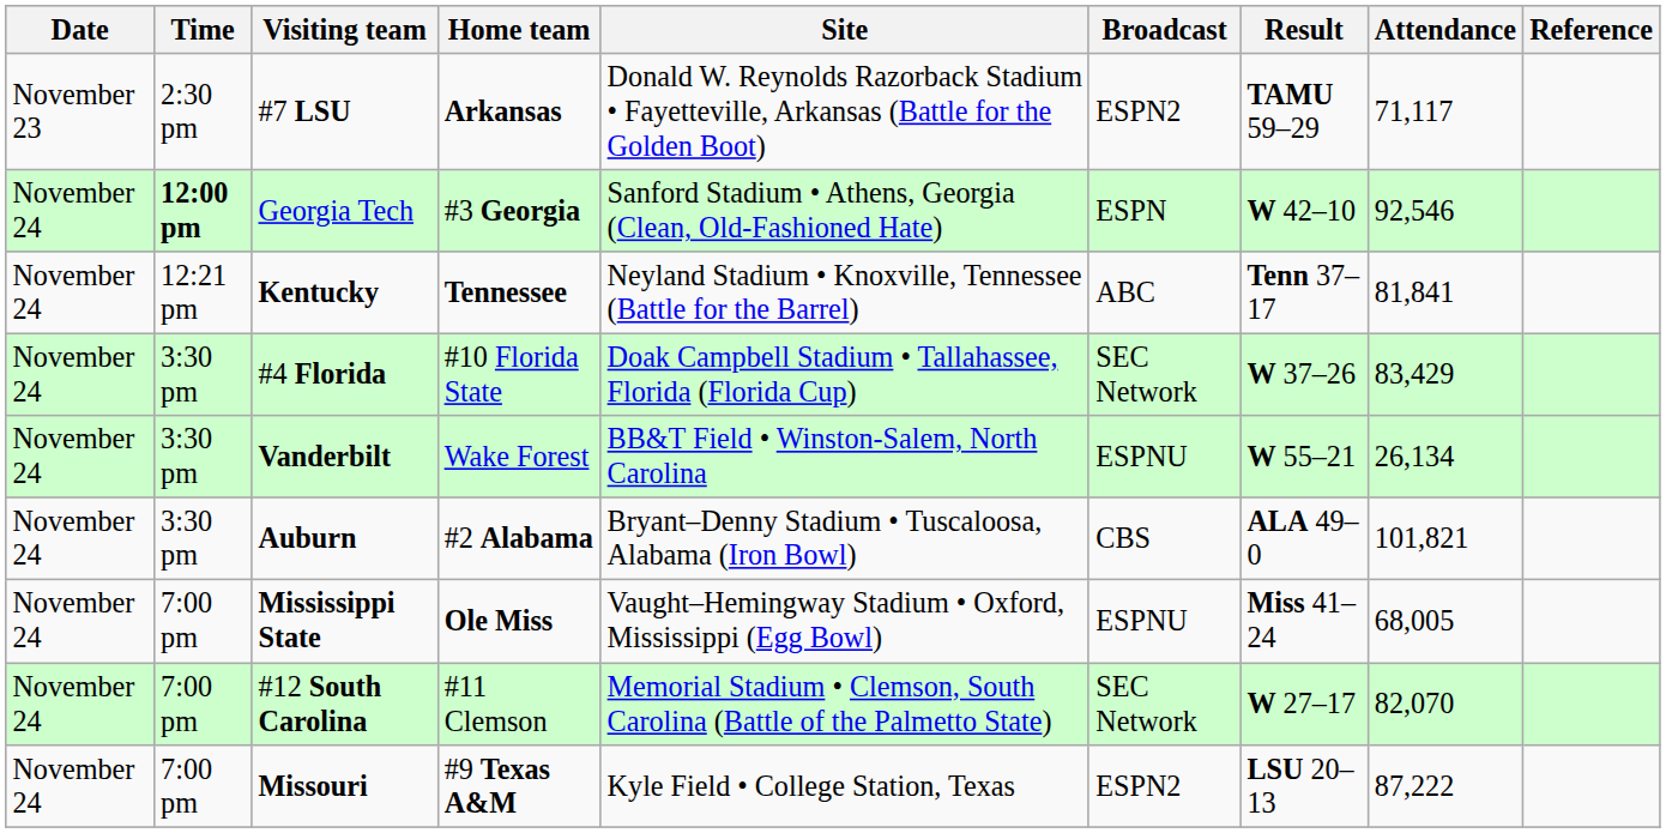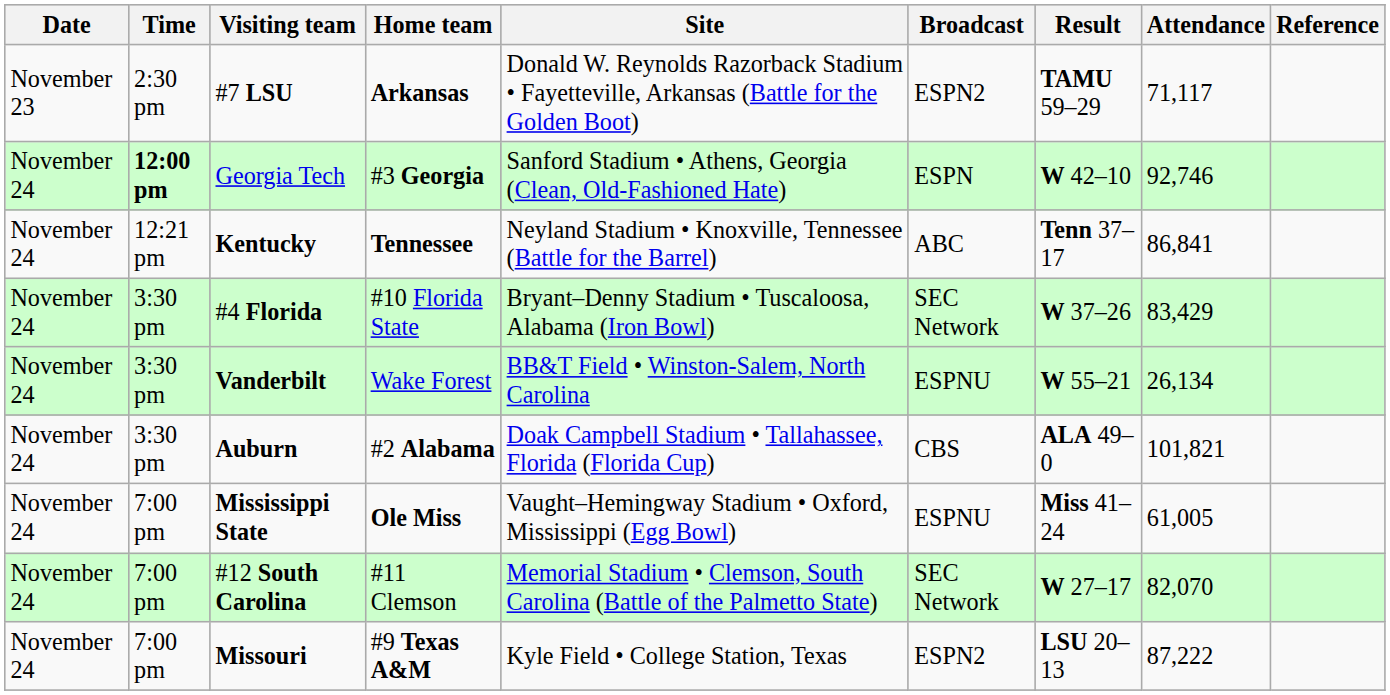Georgia Tech | Attendance: 92,546 -> 92,746
Kentucky | Attendance: 81,841 -> 86,841
#4 Florida | Site: Doak Campbell Stadium • Tallahassee, Florida (Florida Cup) -> Bryant–Denny Stadium • Tuscaloosa, Alabama (Iron Bowl)
Auburn | Site: Bryant–Denny Stadium • Tuscaloosa, Alabama (Iron Bowl) -> Doak Campbell Stadium • Tallahassee, Florida (Florida Cup)
Mississippi State | Attendance: 68,005 -> 61,005
